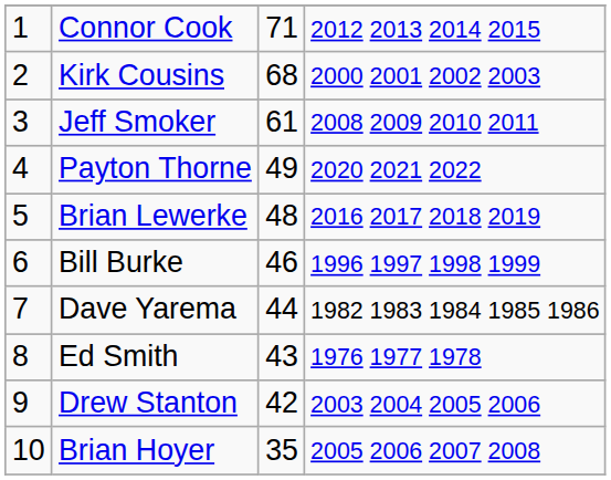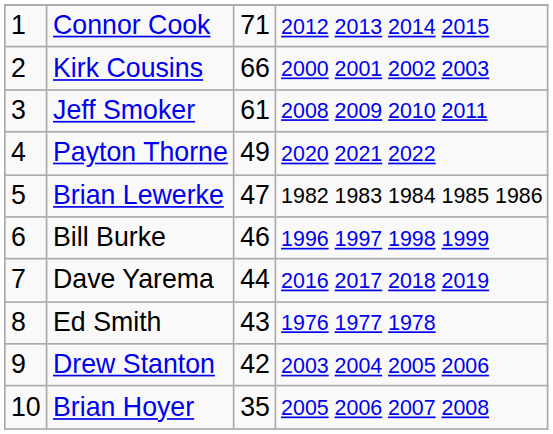Kirk Cousins | column 3: 68 -> 66
Brian Lewerke | column 3: 48 -> 47
Brian Lewerke | column 4: 2016 2017 2018 2019 -> 1982 1983 1984 1985 1986
Dave Yarema | column 4: 1982 1983 1984 1985 1986 -> 2016 2017 2018 2019
